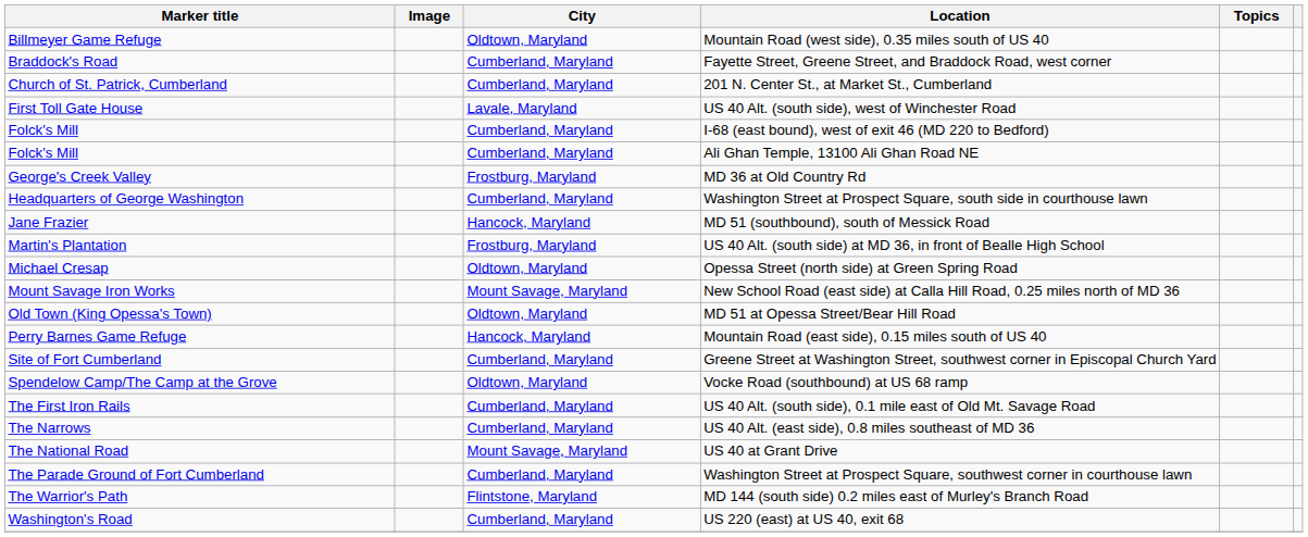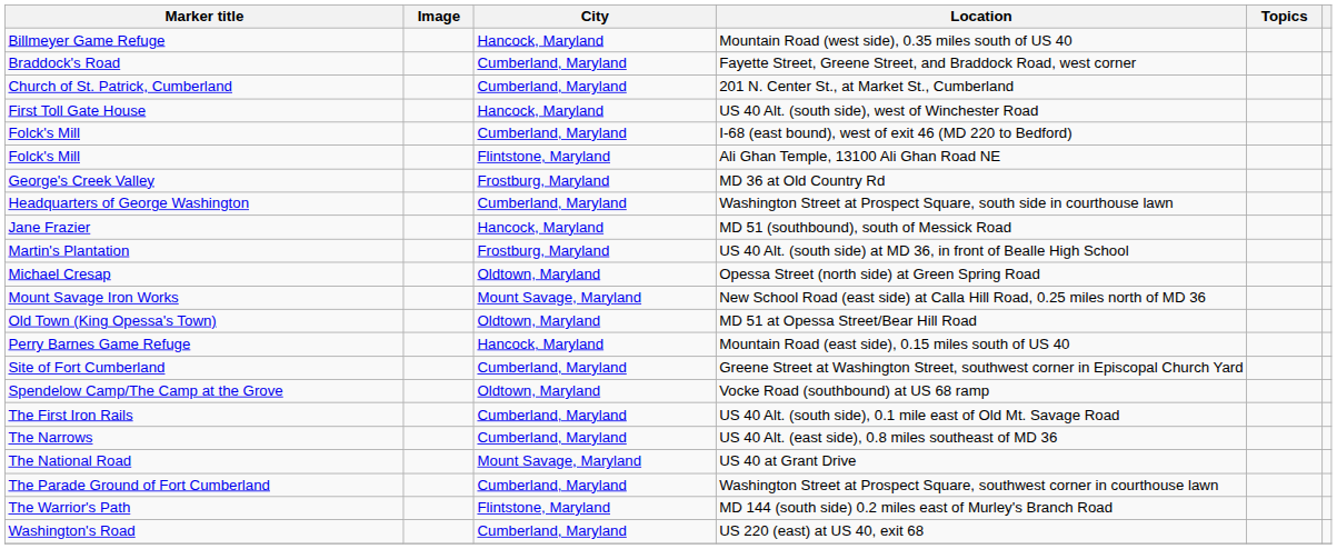Mountain Road (west side), 0.35 miles south of US 40 | City: Oldtown, Maryland -> Hancock, Maryland
US 40 Alt. (south side), west of Winchester Road | City: Lavale, Maryland -> Hancock, Maryland
Ali Ghan Temple, 13100 Ali Ghan Road NE | City: Cumberland, Maryland -> Flintstone, Maryland
